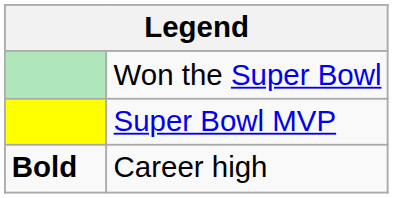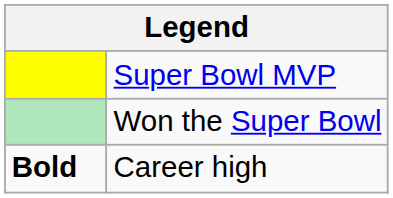rows swapped: Won the Super Bowl <-> Super Bowl MVP
